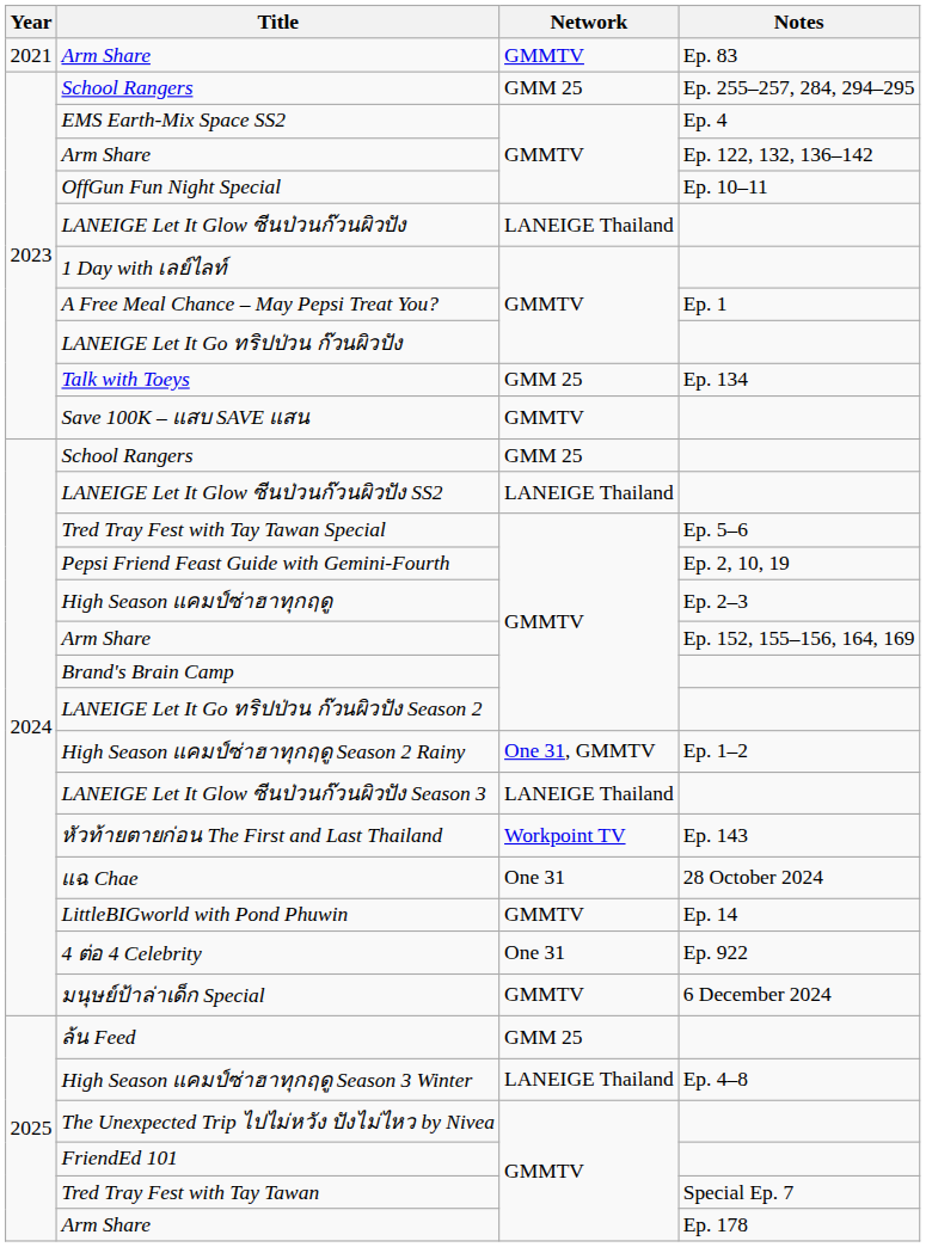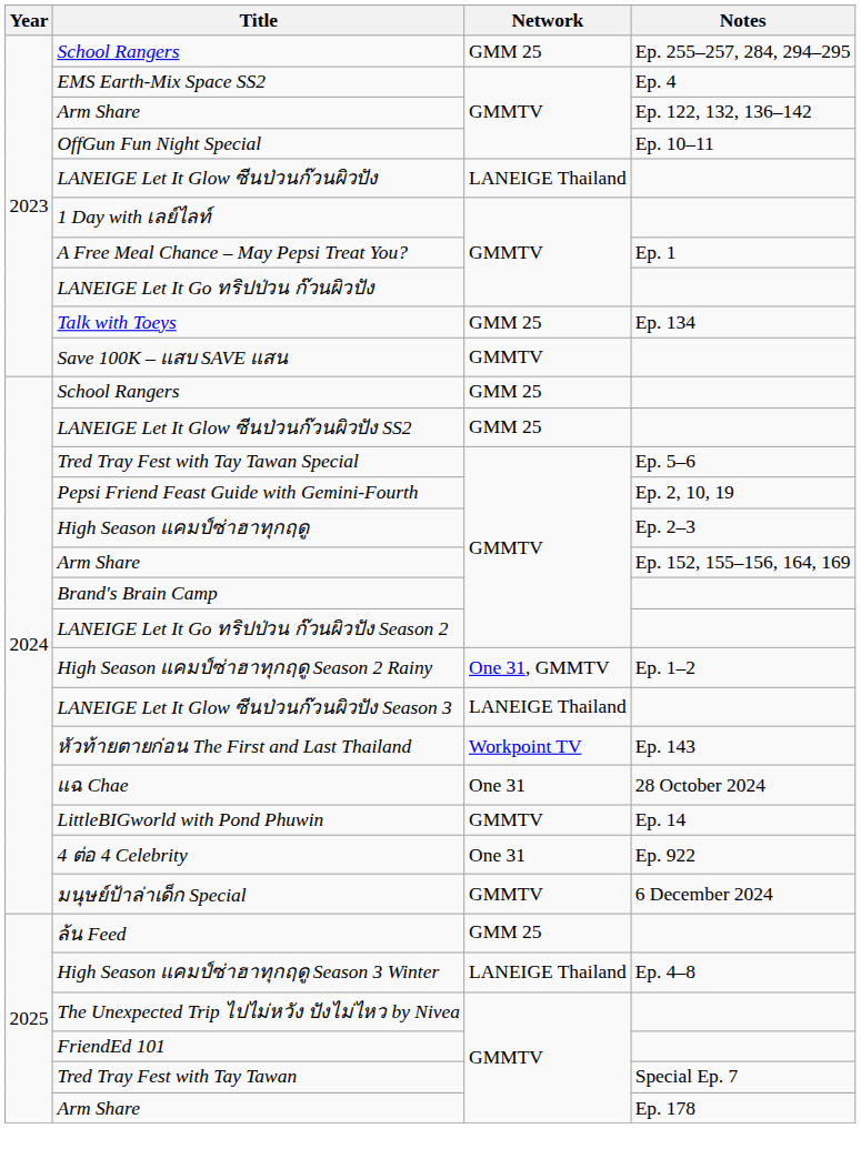- row: 2021 | Arm Share | GMMTV | Ep. 83
LANEIGE Let It Glow ซีนป่วนก๊วนผิวปัง SS2 | Network: LANEIGE Thailand -> GMM 25
